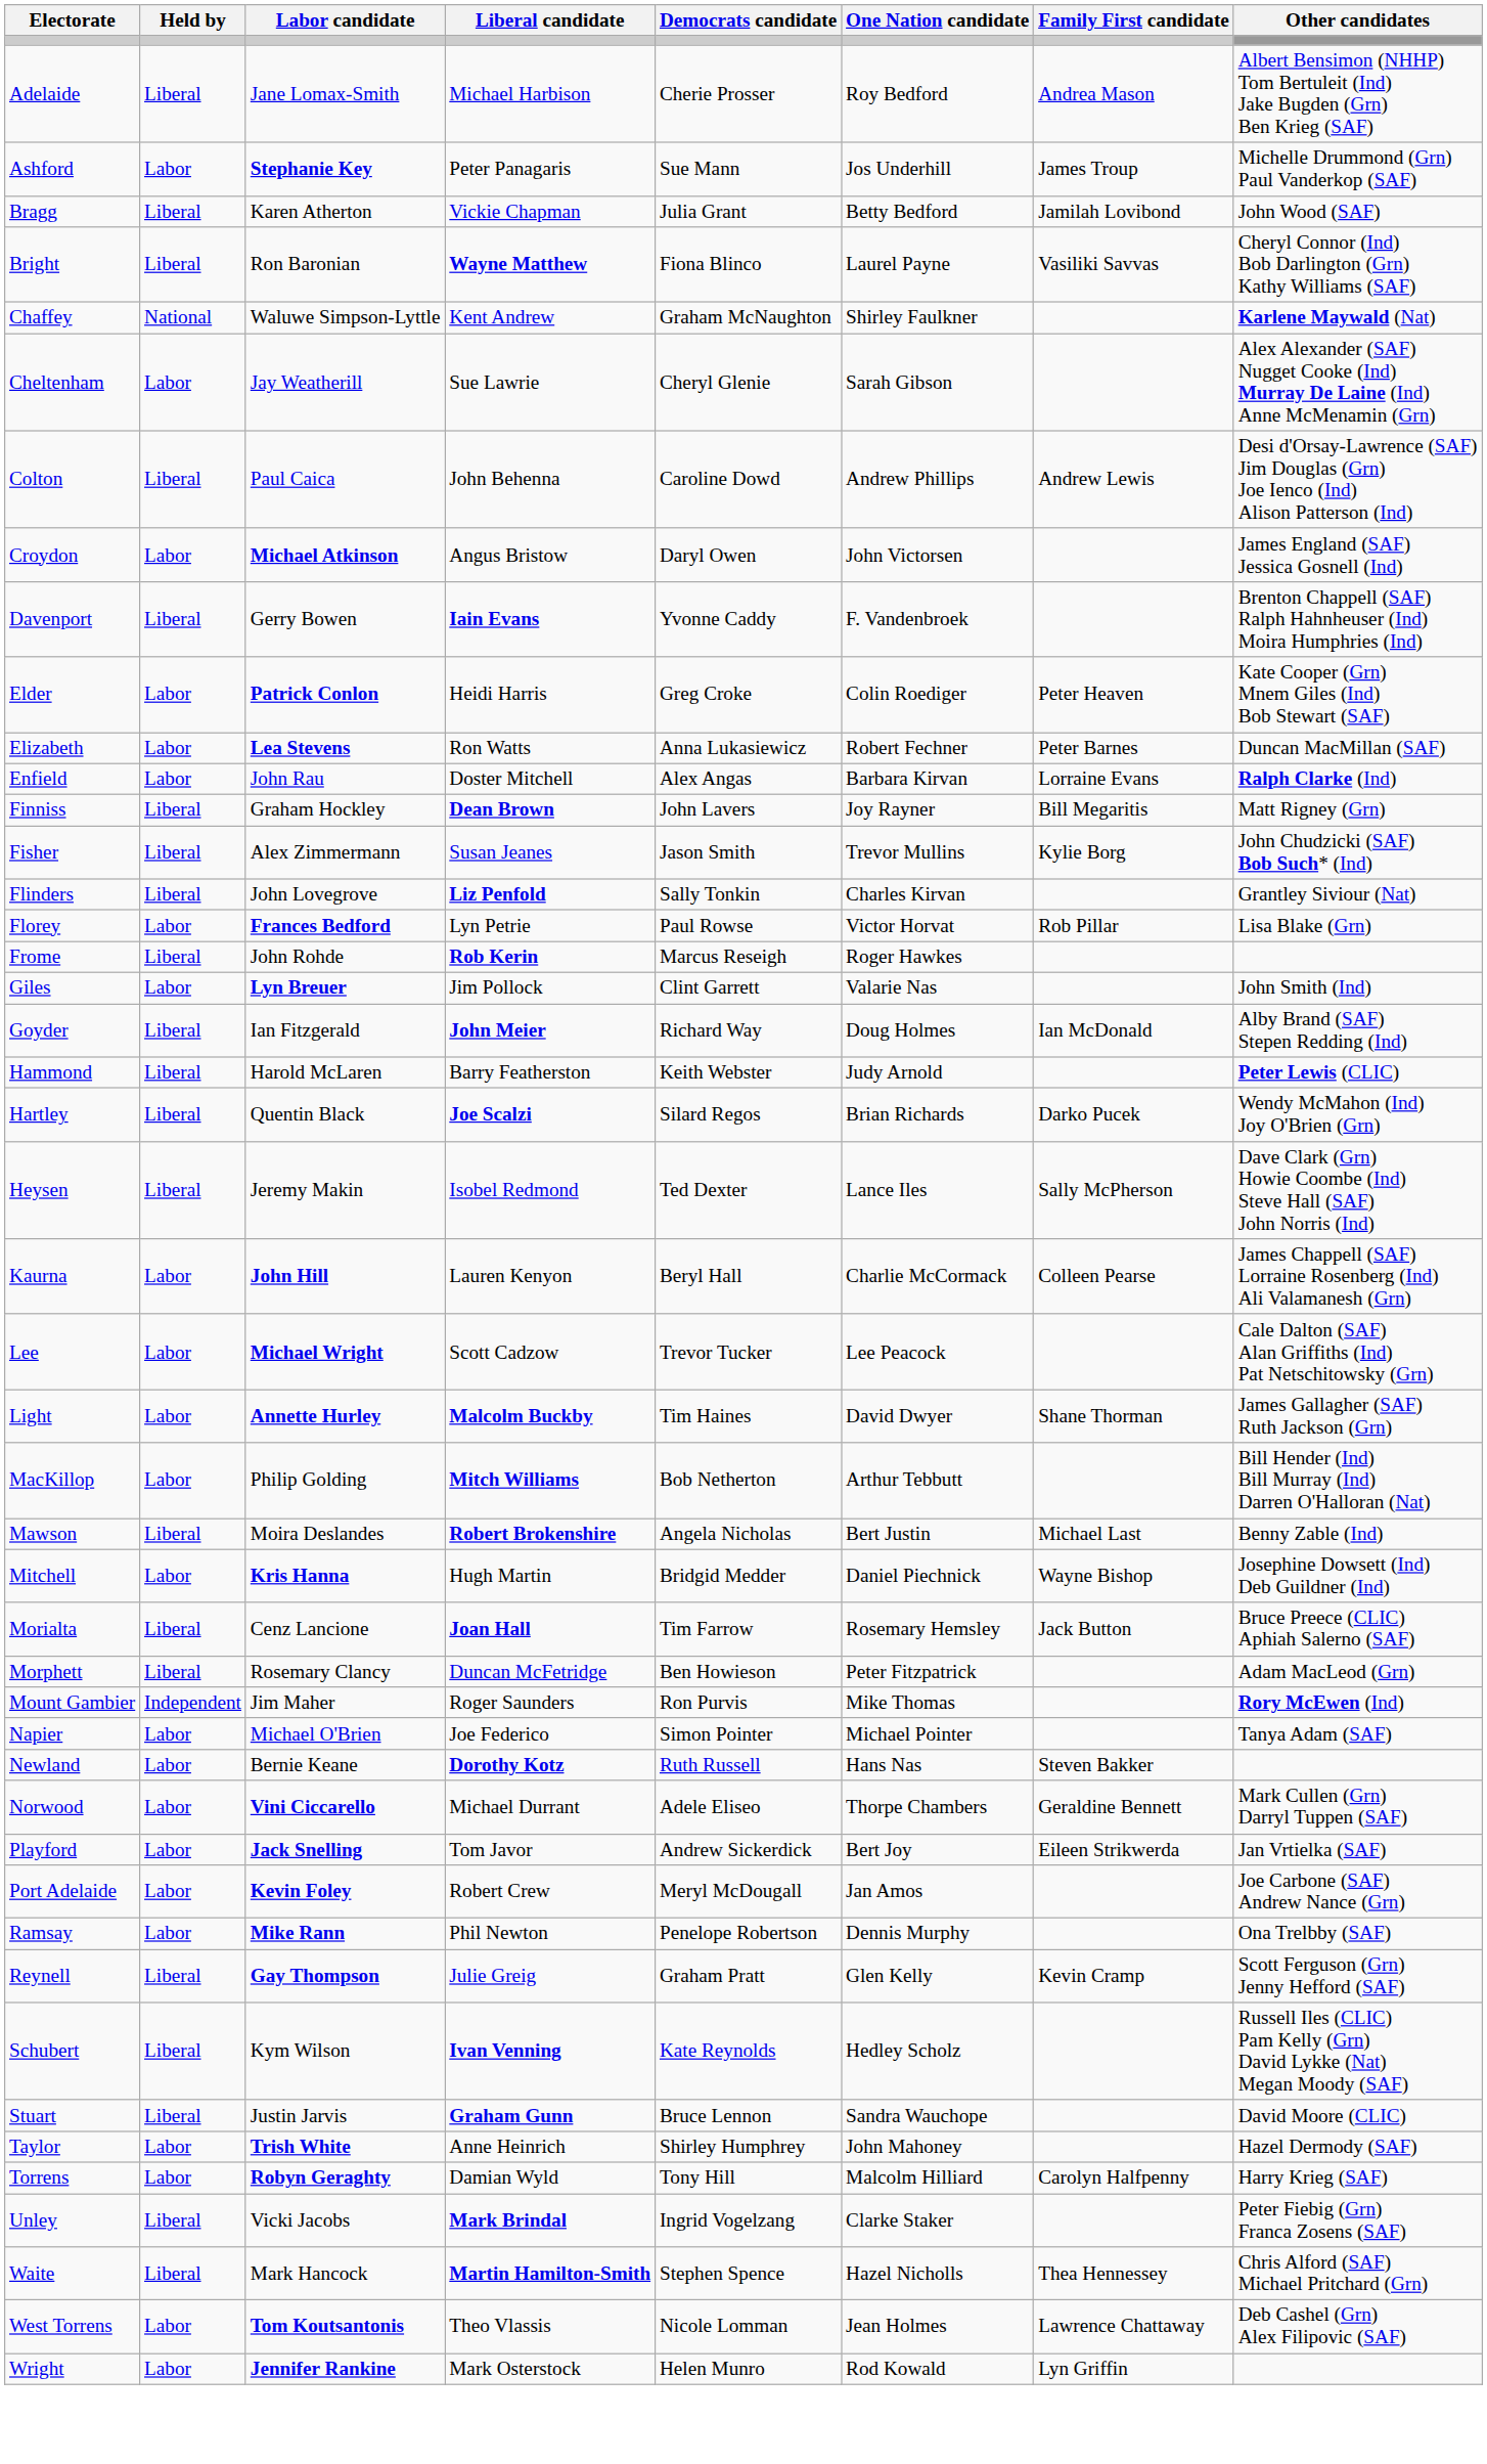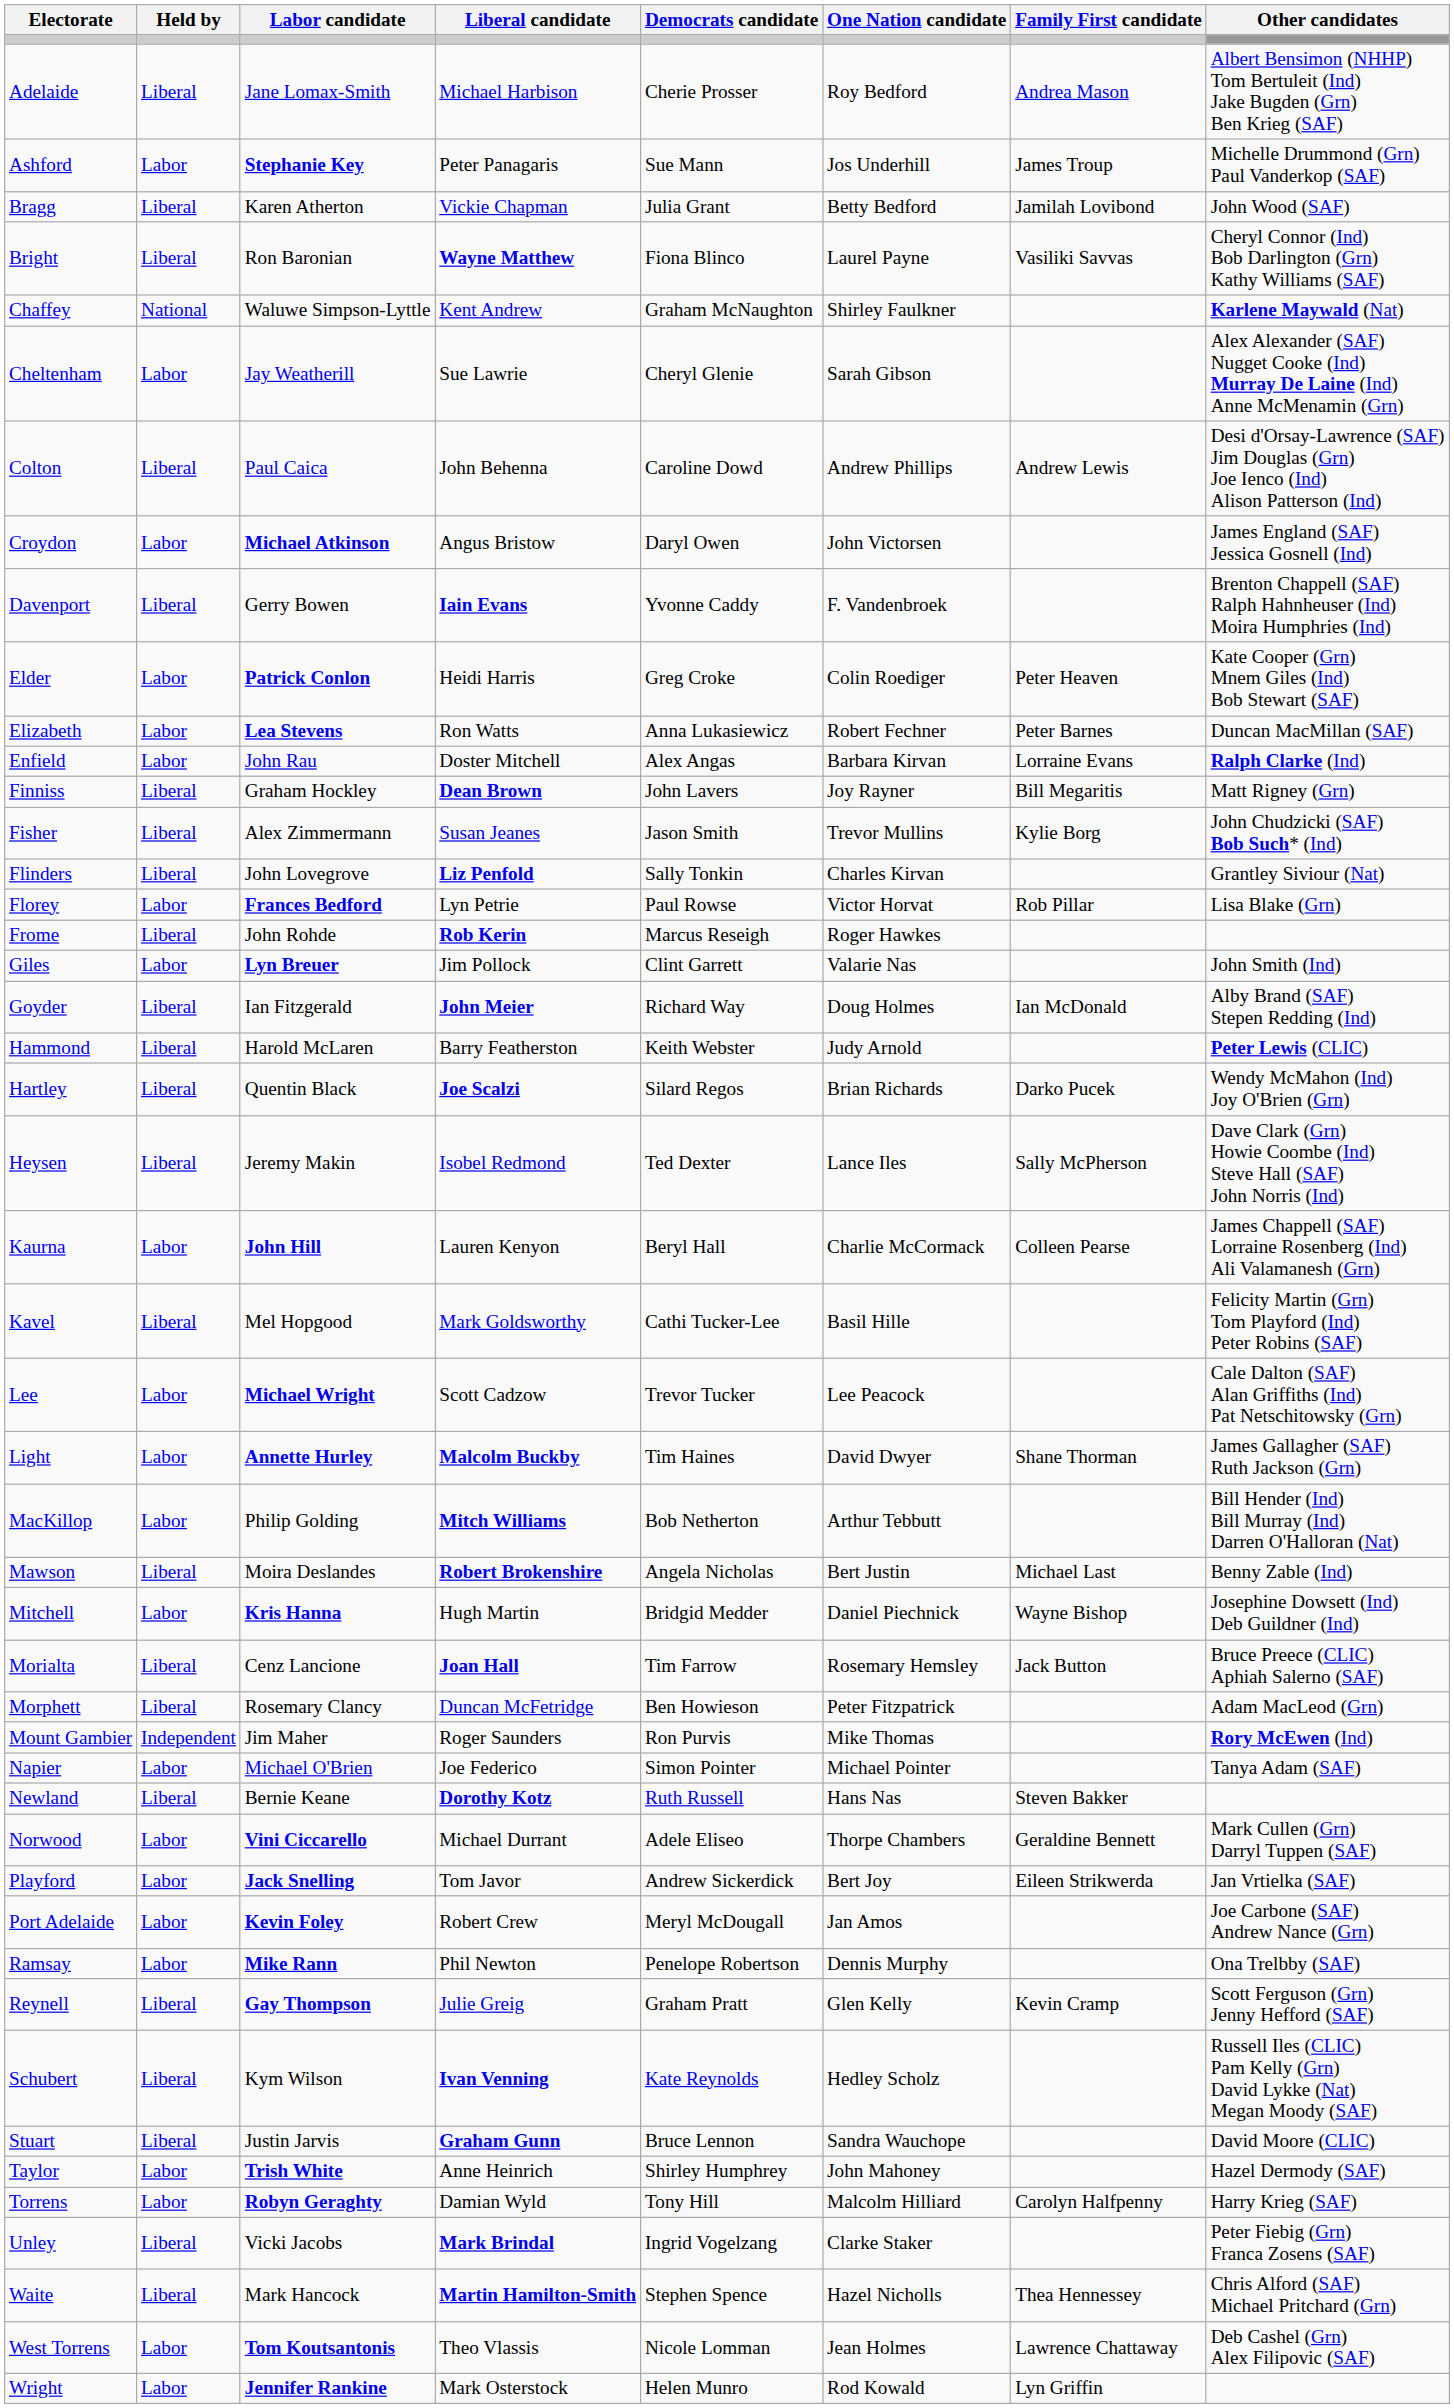+ row: Kavel | Liberal | Mel Hopgood | Mark Goldsworthy | Cathi Tucker-Lee | Basil Hille | Felicity Martin (Grn) Tom Playford (Ind) Peter Robins (SAF)
Newland | Held by: Labor -> Liberal
